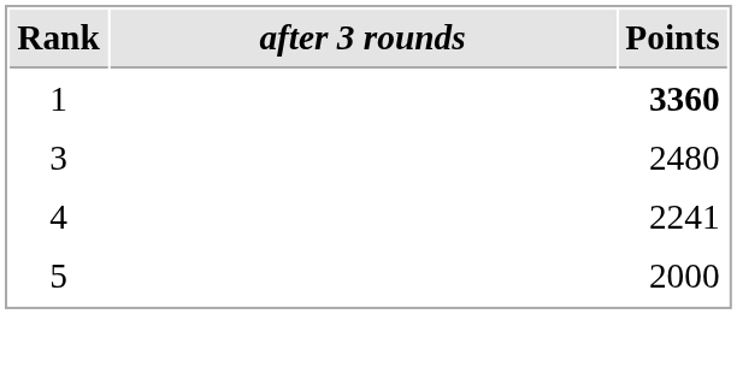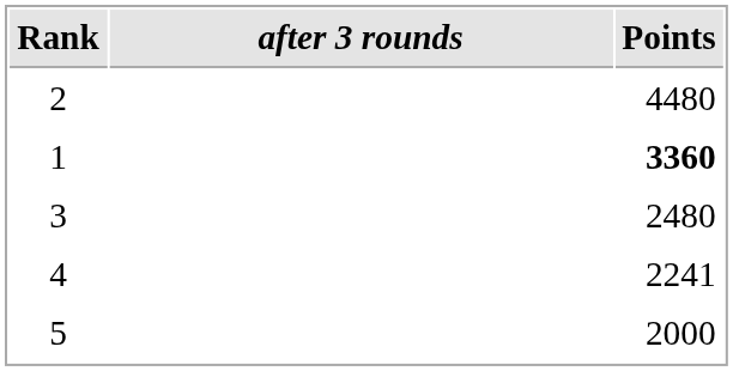+ row: 2 | 4480
